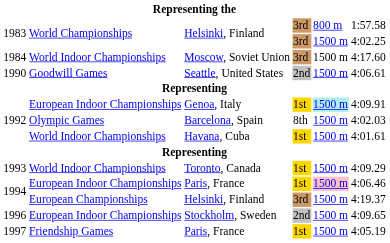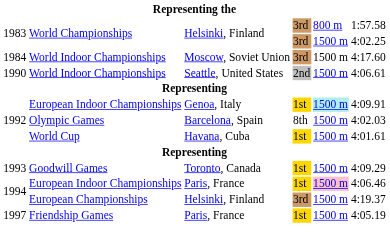Seattle, United States | column 2: Goodwill Games -> World Indoor Championships
Havana, Cuba | column 2: World Indoor Championships -> World Cup
Toronto, Canada | column 2: World Indoor Championships -> Goodwill Games
- row: 1996 | European Indoor Championships | Stockholm, Sweden | 2nd | 1500 m | 4:09.65
